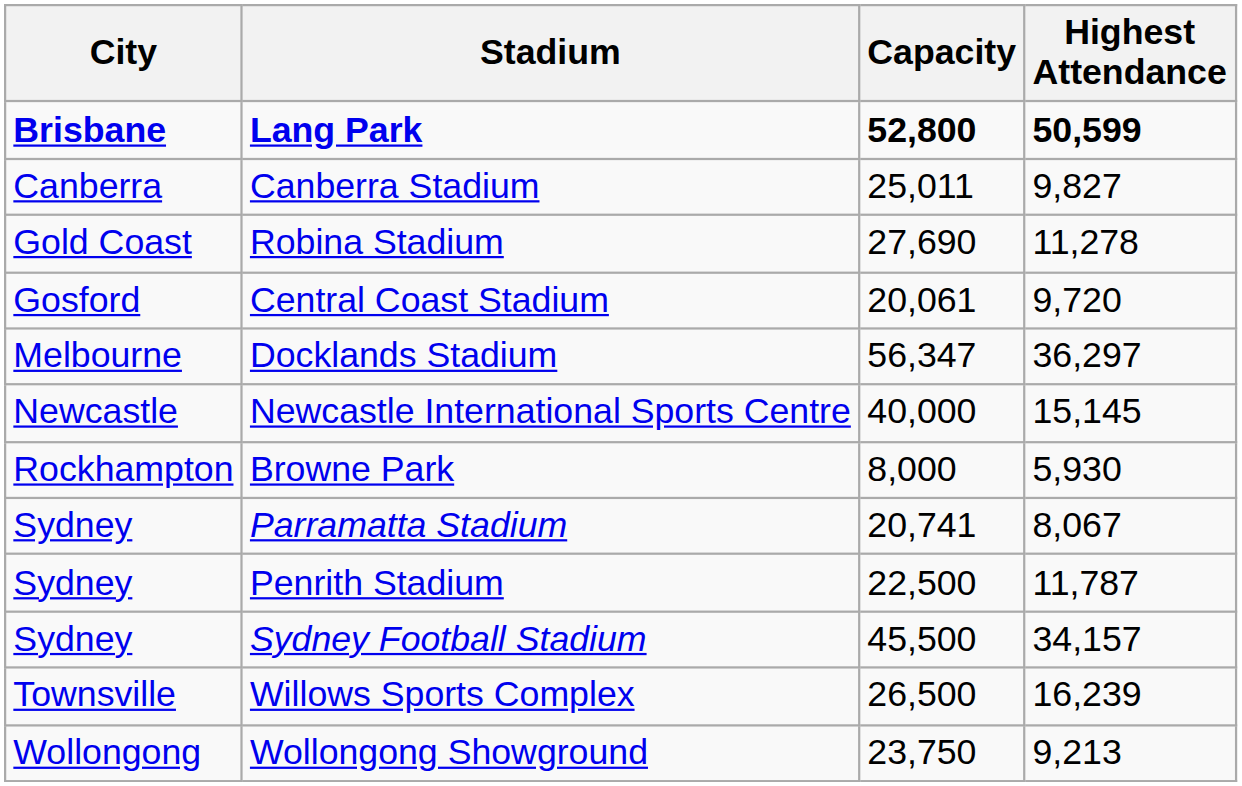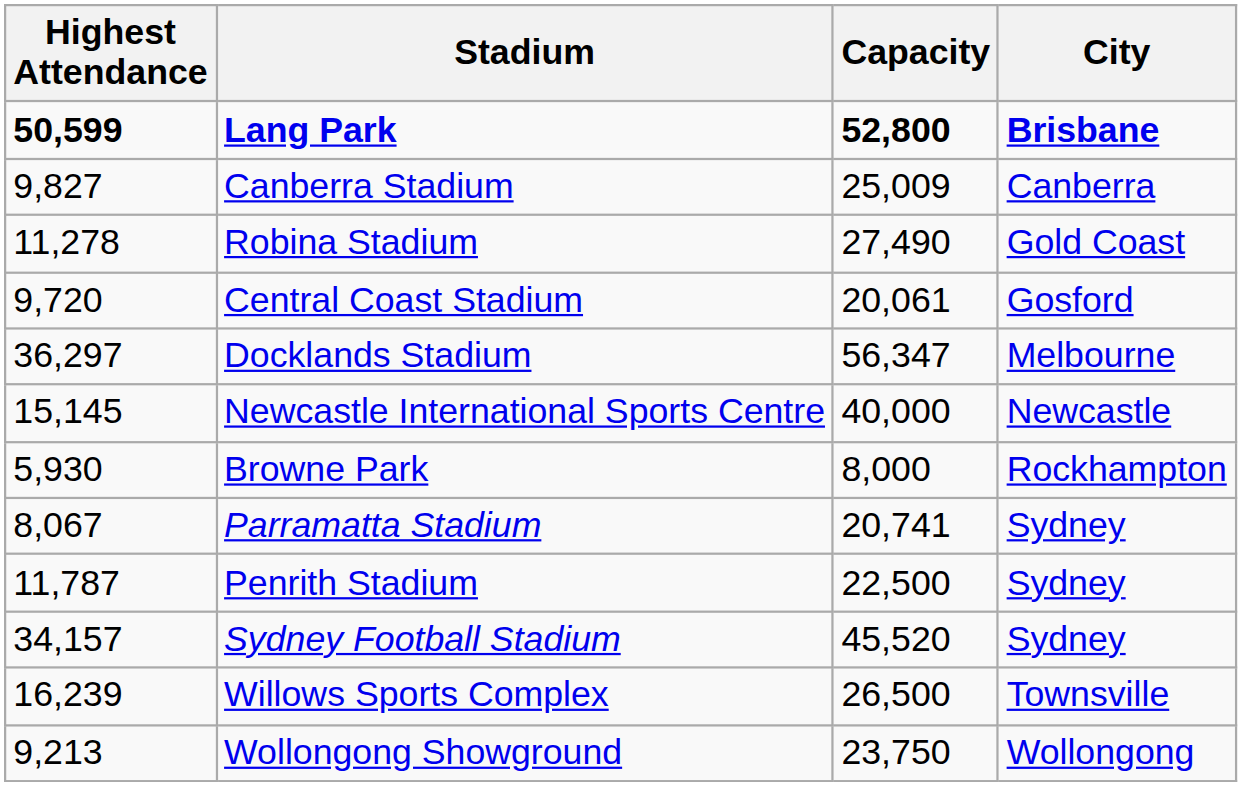columns swapped: City <-> Highest Attendance
Canberra Stadium | Capacity: 25,011 -> 25,009
Robina Stadium | Capacity: 27,690 -> 27,490
Sydney Football Stadium | Capacity: 45,500 -> 45,520
